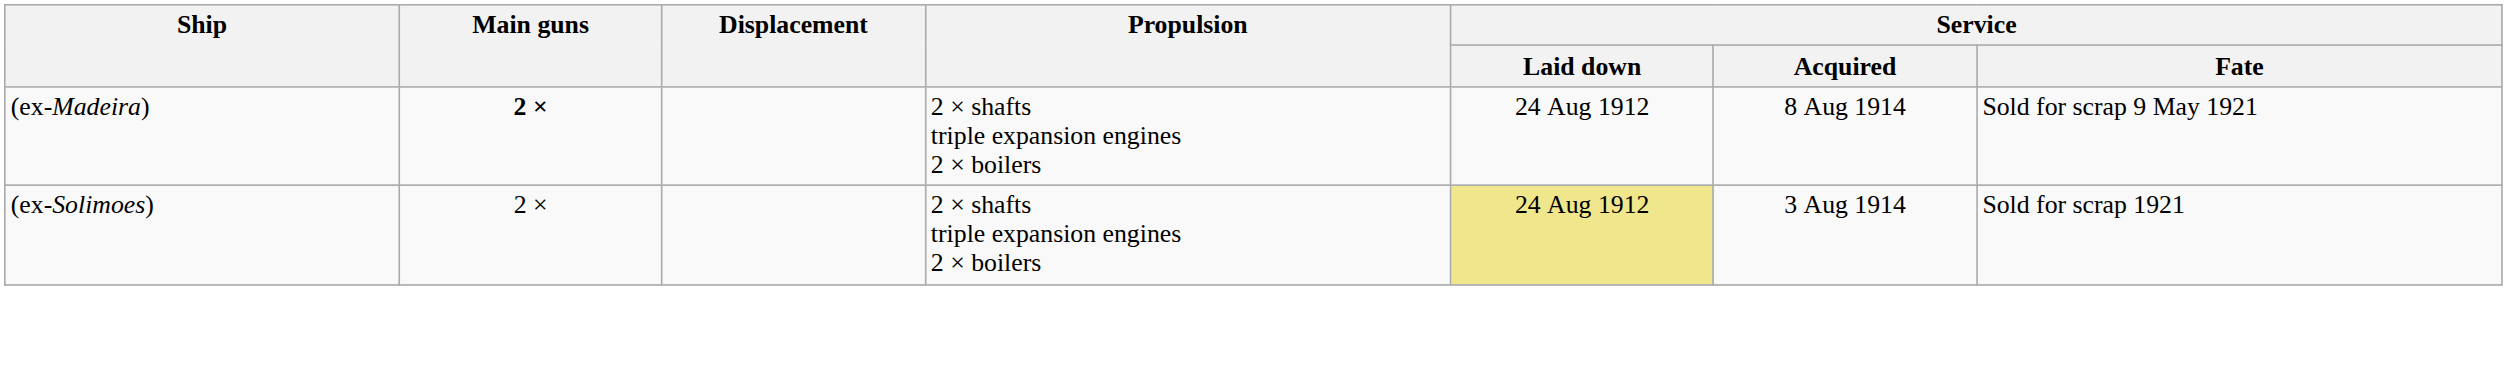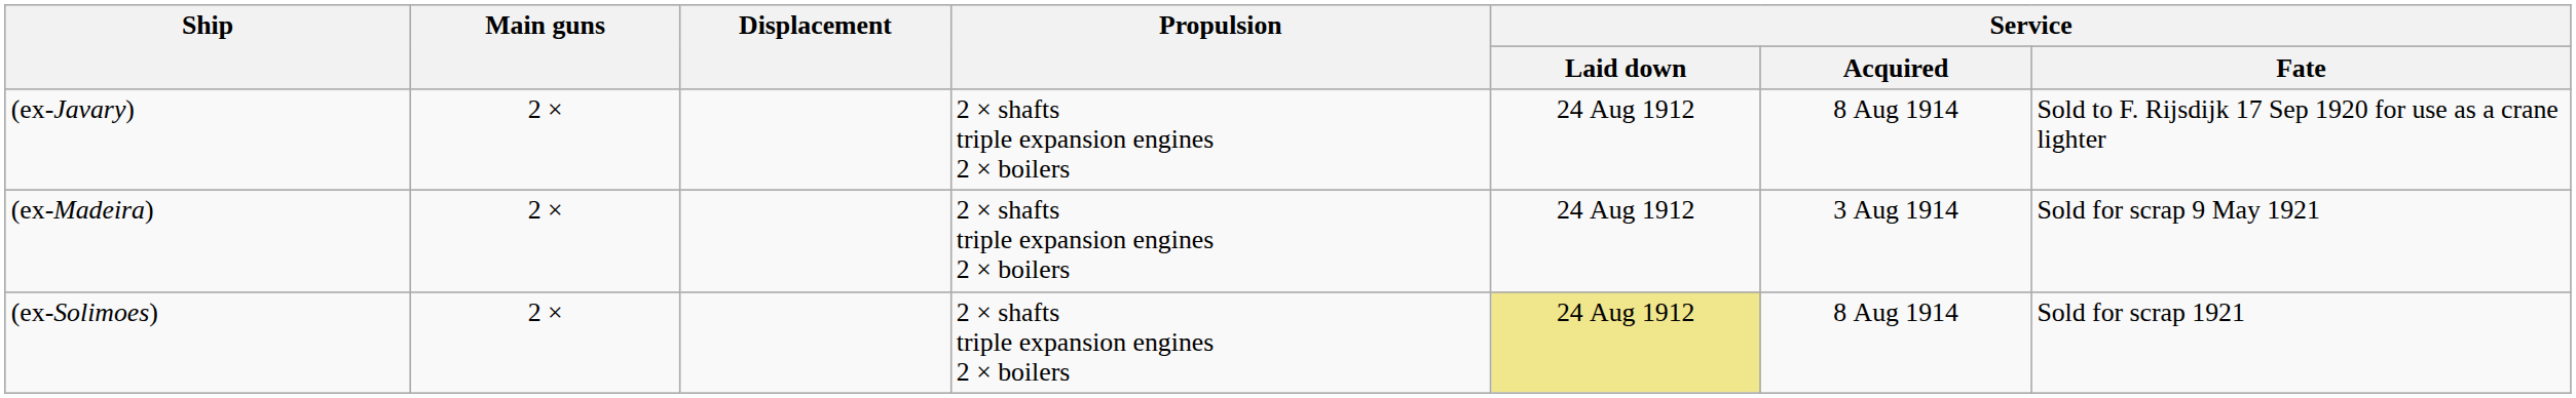+ row: (ex-Javary) | 2 × | 2 × shafts triple expansion engines 2 × boilers | 24 Aug 1912 | 8 Aug 1914 | Sold to F. Rijsdijk 17 Sep 1920 for use as a crane lighter
(ex-Madeira) | Main guns: bold -> normal
(ex-Madeira) | Service / Acquired: 8 Aug 1914 -> 3 Aug 1914
(ex-Solimoes) | Service / Acquired: 3 Aug 1914 -> 8 Aug 1914
